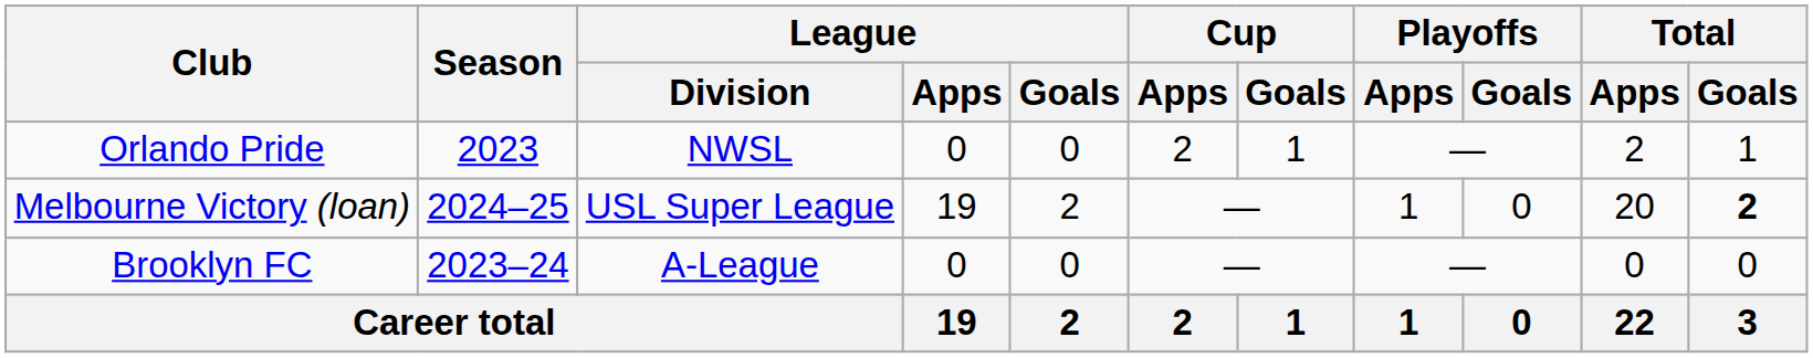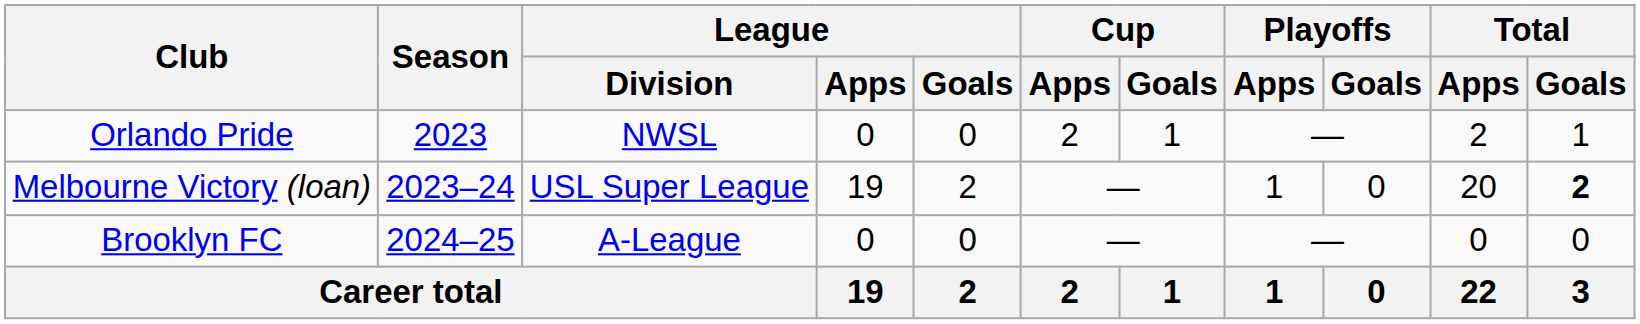Melbourne Victory (loan) | Season: 2024–25 -> 2023–24
Brooklyn FC | Season: 2023–24 -> 2024–25
